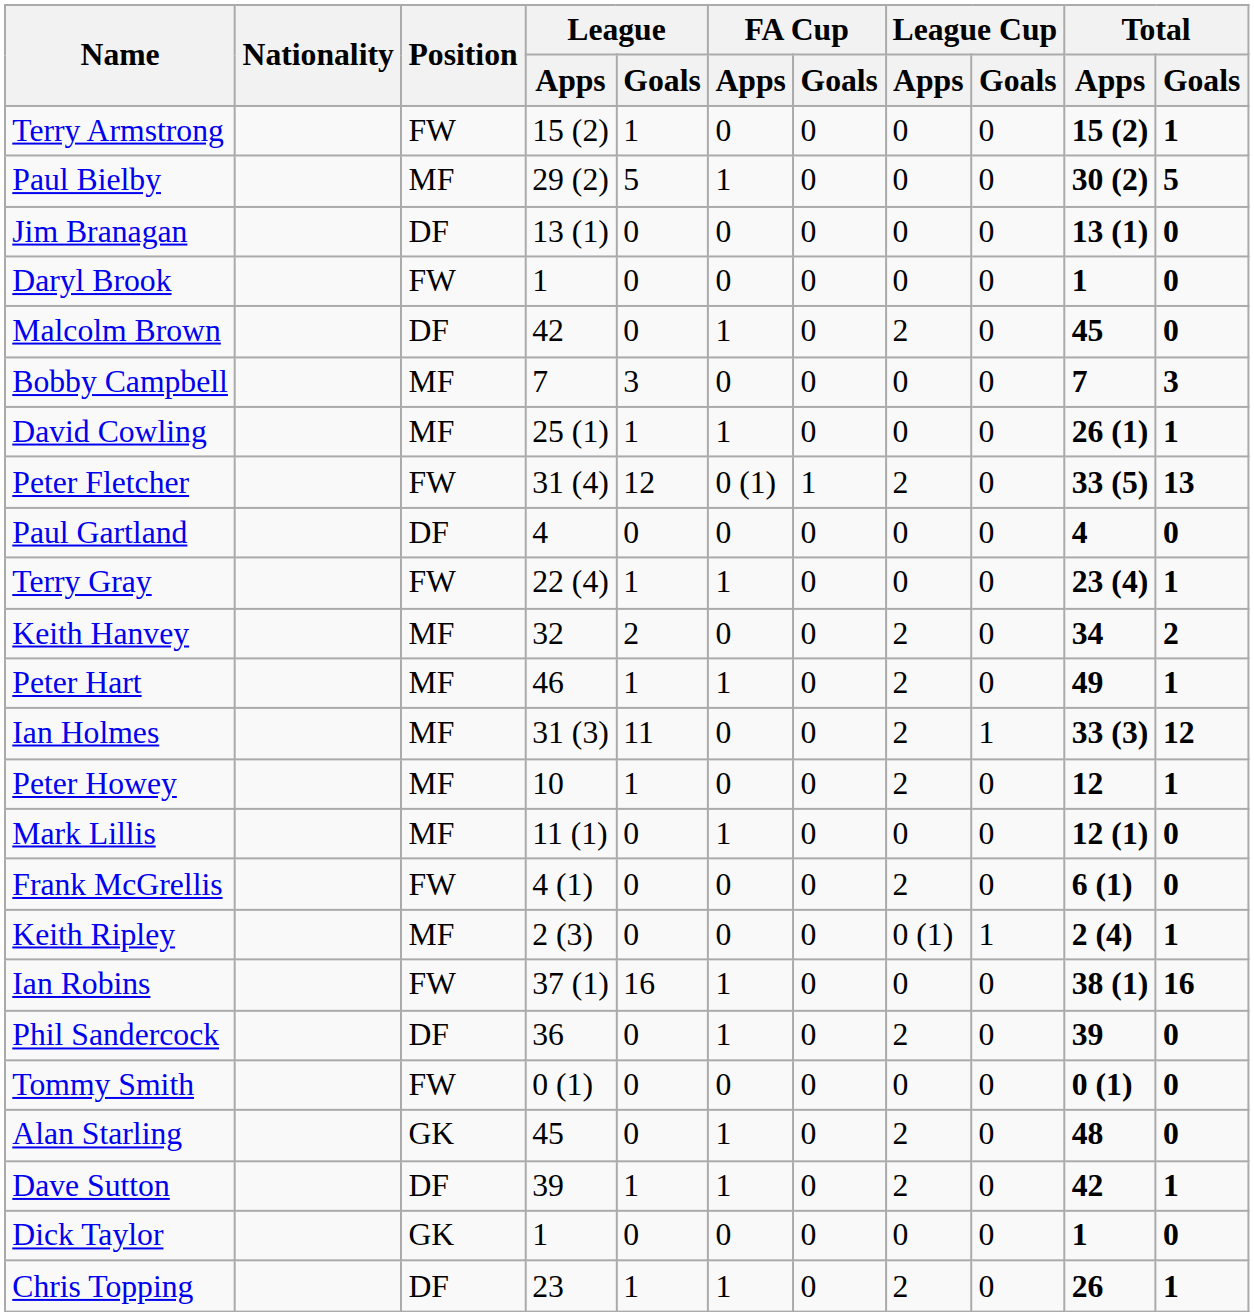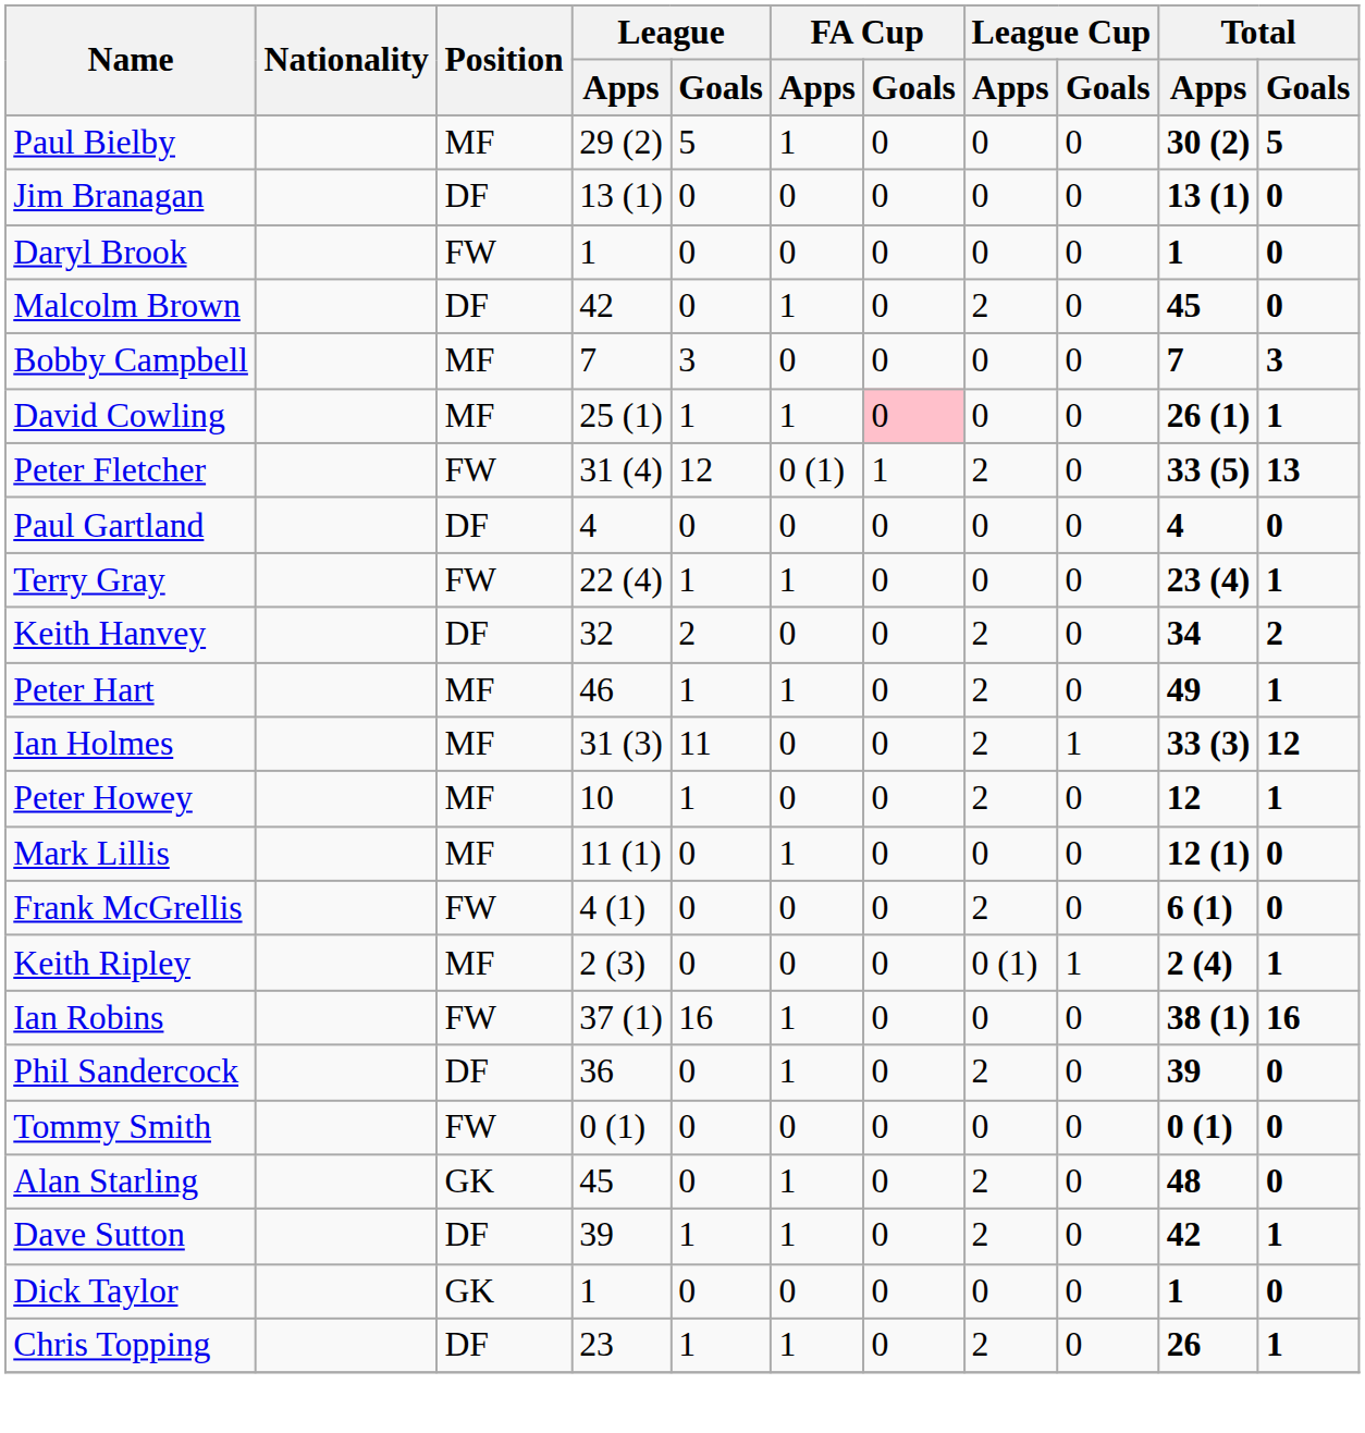- row: Terry Armstrong | FW | 15 (2) | 1 | 0 | 0 | 0 | 0 | 15 (2) | 1
David Cowling | FA Cup / Goals: no background -> pink background
Keith Hanvey | Position: MF -> DF
